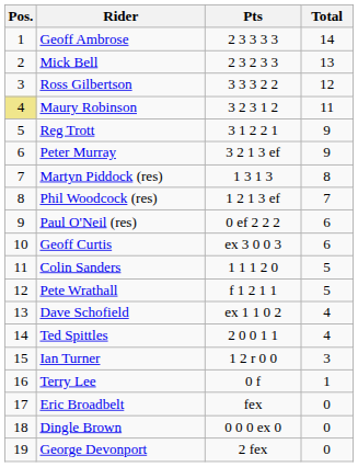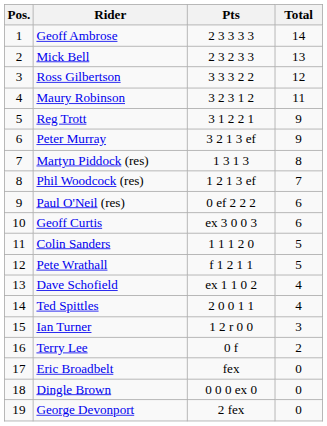Maury Robinson | Pos.: khaki background -> no background
Terry Lee | Total: 1 -> 2
